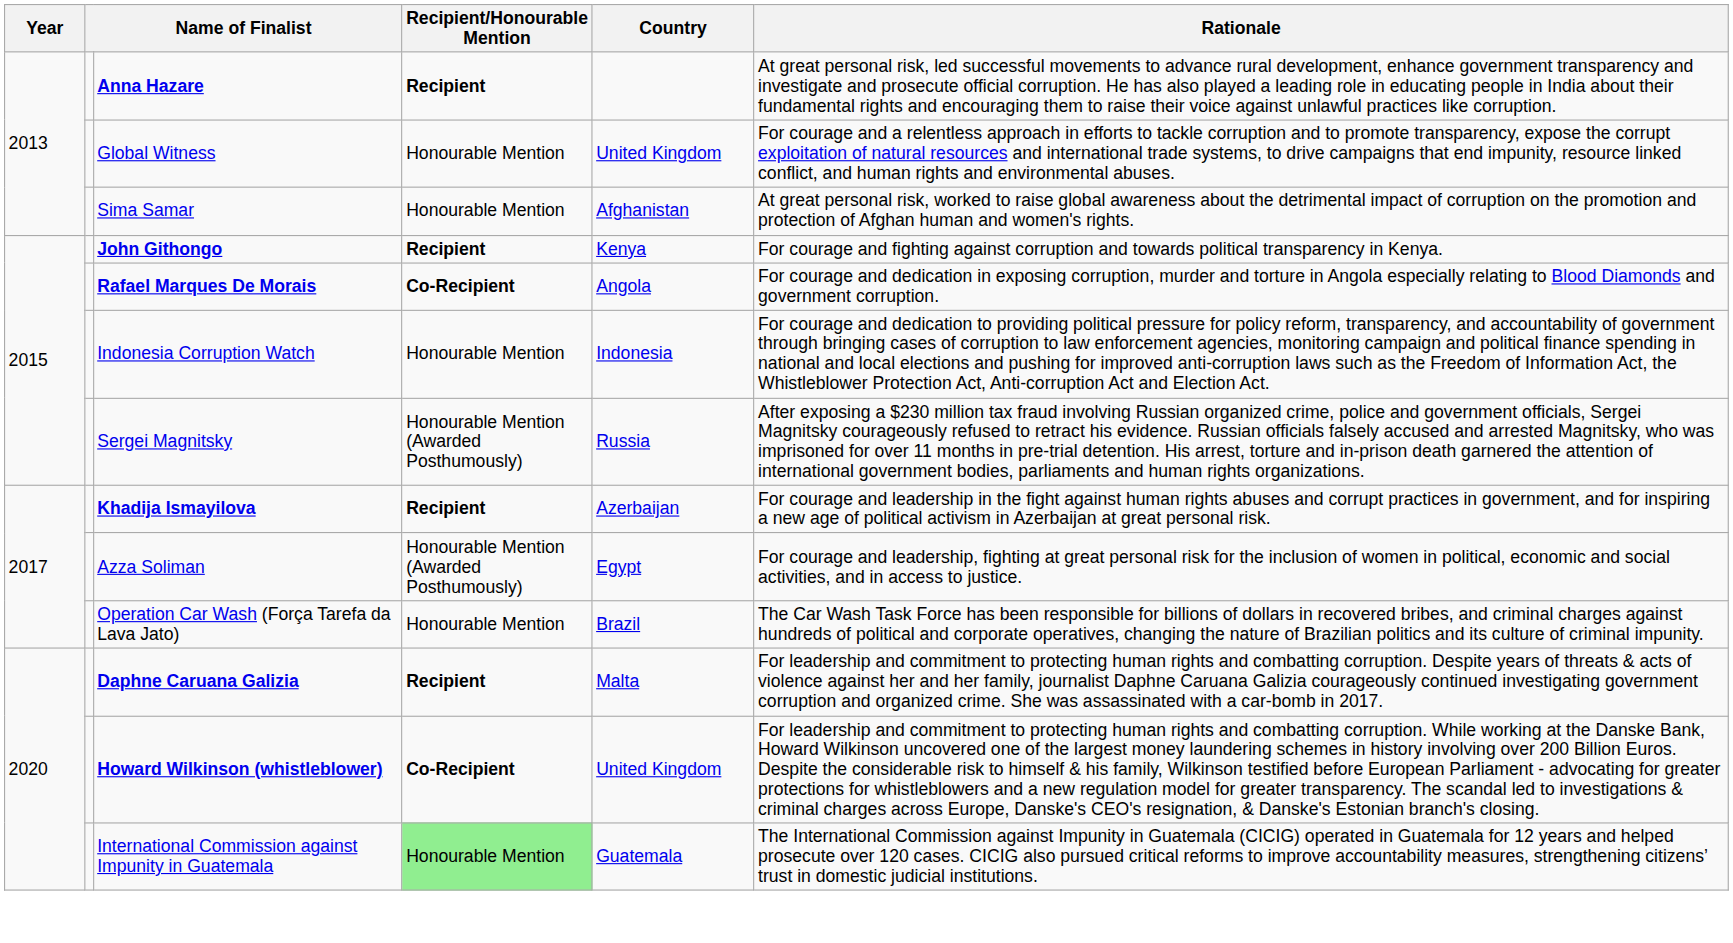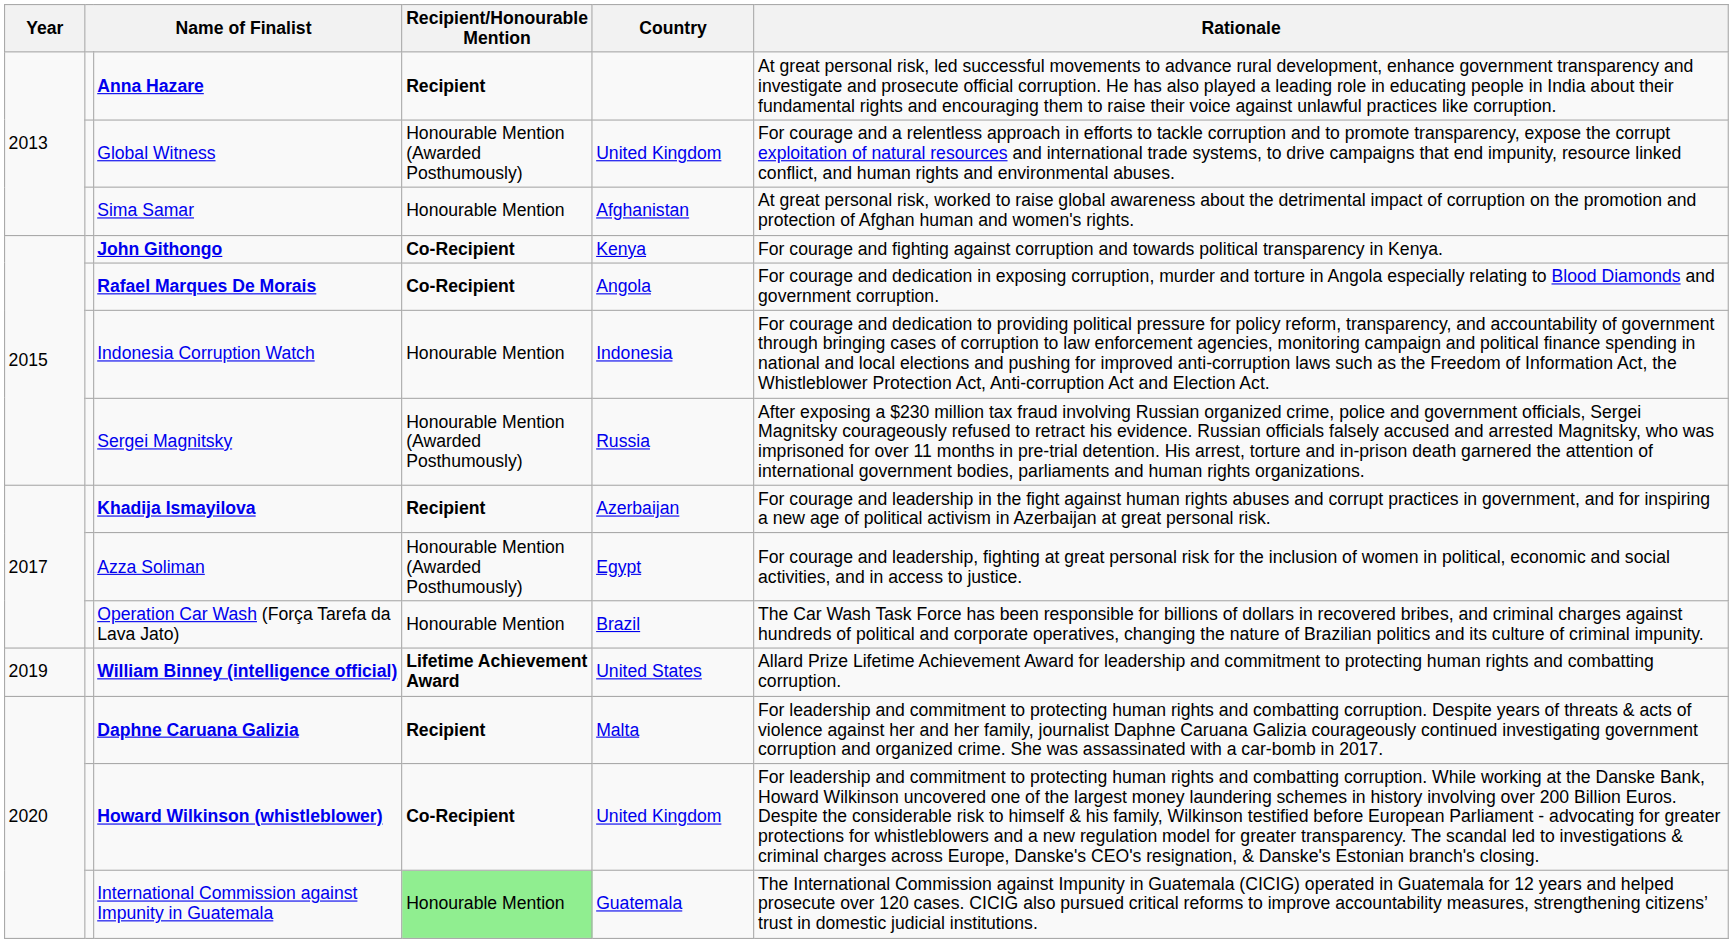Global Witness | Recipient/Honourable Mention: Honourable Mention -> Honourable Mention (Awarded Posthumously)
John Githongo | Recipient/Honourable Mention: Recipient -> Co-Recipient
+ row: 2019 | William Binney (intelligence official) | Lifetime Achievement Award | United States | Allard Prize Lifetime Achievement Award for leadership and commitment to protecting human rights and combatting corruption.
